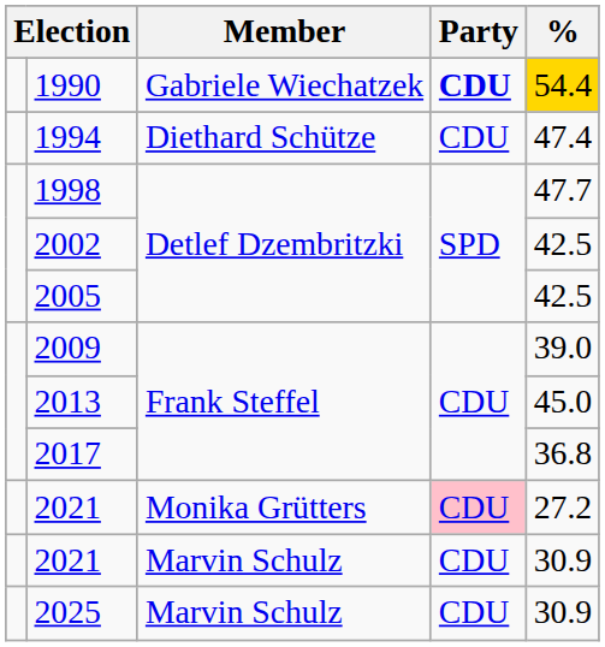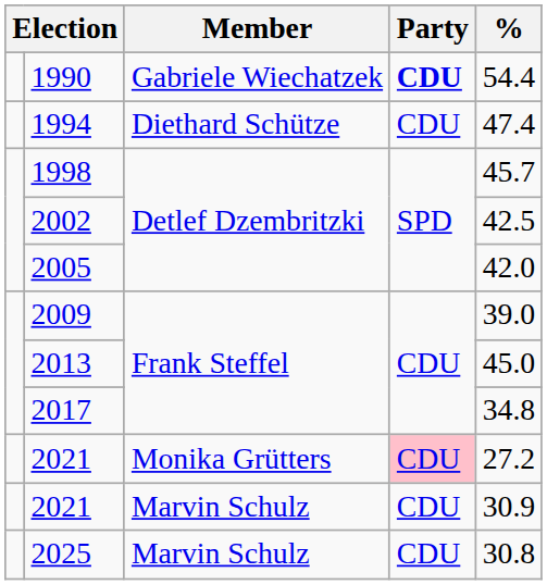1990 | %: gold background -> no background
1998 | %: 47.7 -> 45.7
2005 | %: 42.5 -> 42.0
2017 | %: 36.8 -> 34.8
2025 | %: 30.9 -> 30.8
